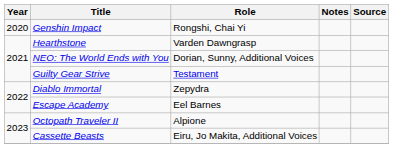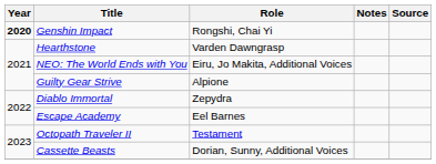Genshin Impact | Year: normal -> bold
NEO: The World Ends with You | Role: Dorian, Sunny, Additional Voices -> Eiru, Jo Makita, Additional Voices
Guilty Gear Strive | Role: Testament -> Alpione
Octopath Traveler II | Role: Alpione -> Testament
Cassette Beasts | Role: Eiru, Jo Makita, Additional Voices -> Dorian, Sunny, Additional Voices
